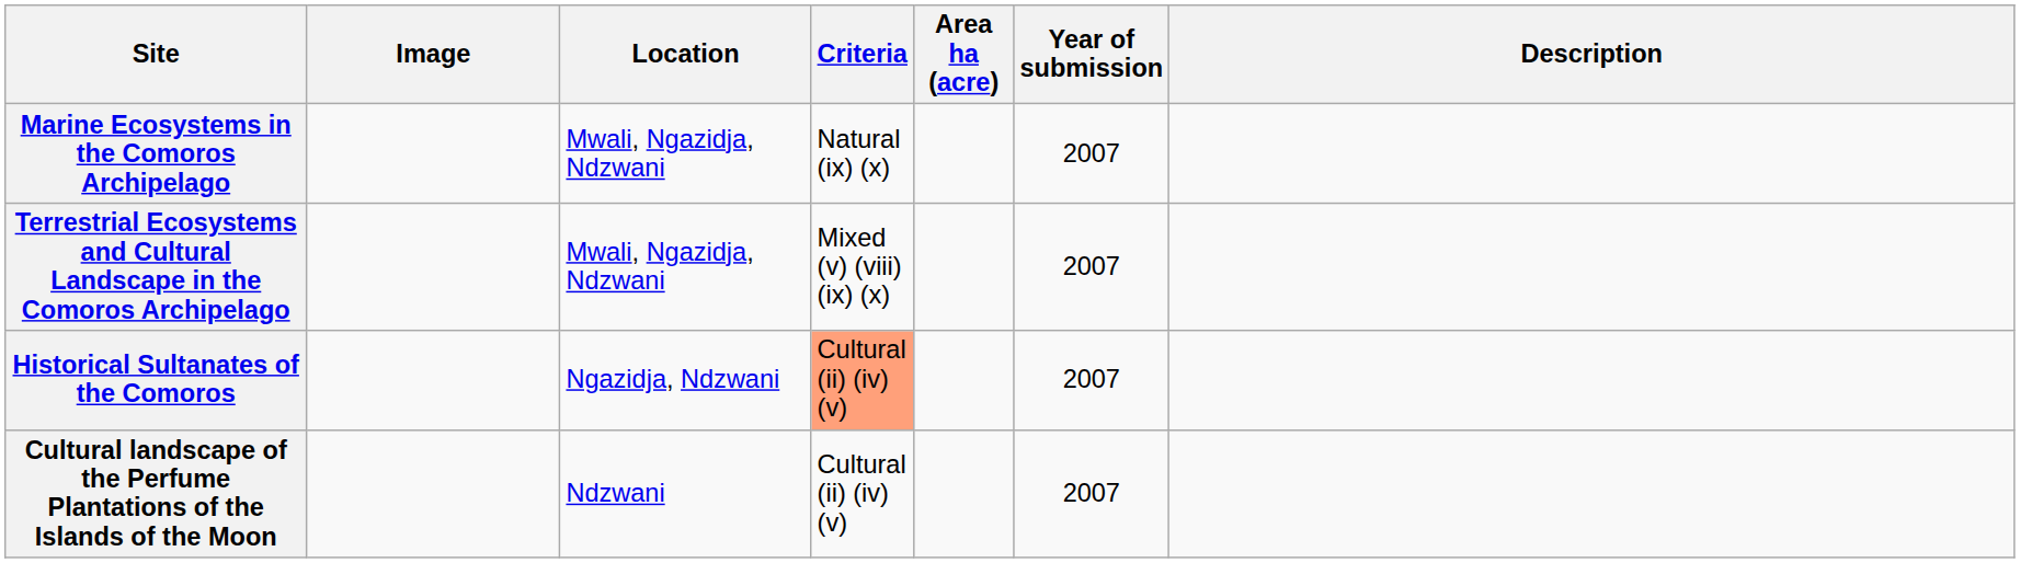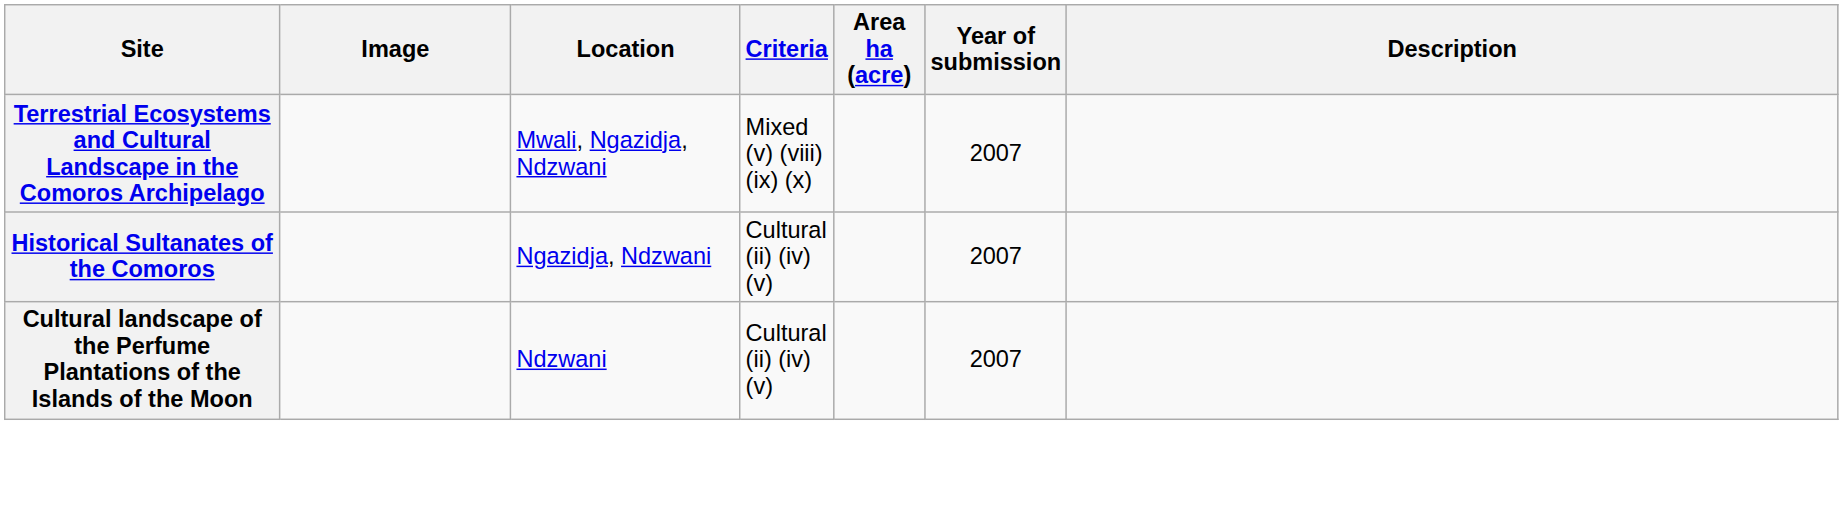- row: Marine Ecosystems in the Comoros Archipelago | Mwali, Ngazidja, Ndzwani | Natural (ix) (x) | 2007
Historical Sultanates of the Comoros | Criteria: lightsalmon background -> no background
